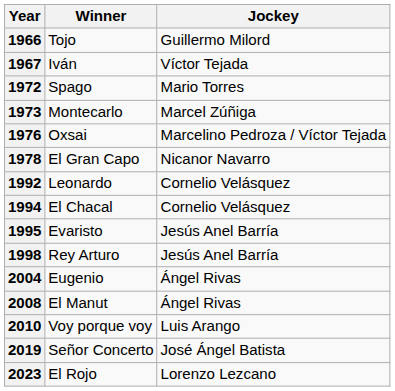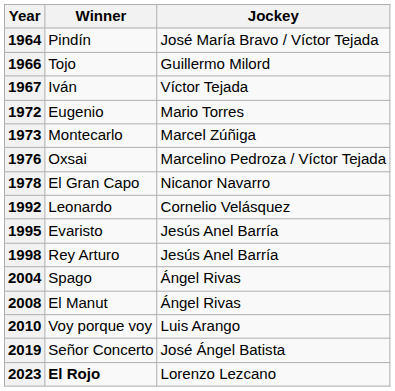+ row: 1964 | Pindín | José María Bravo / Víctor Tejada
1972 | Winner: Spago -> Eugenio
- row: 1994 | El Chacal | Cornelio Velásquez
2004 | Winner: Eugenio -> Spago
2023 | Winner: normal -> bold
